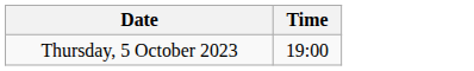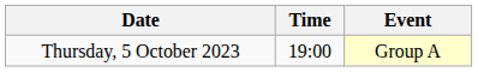+ column: Event | Group A
